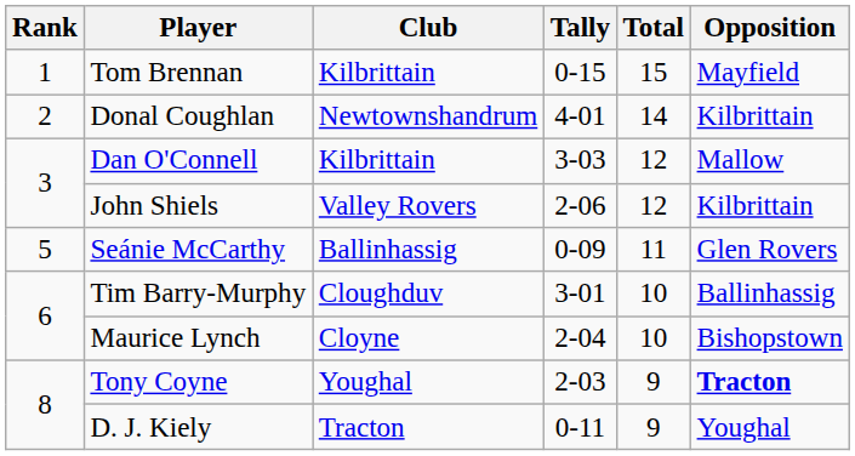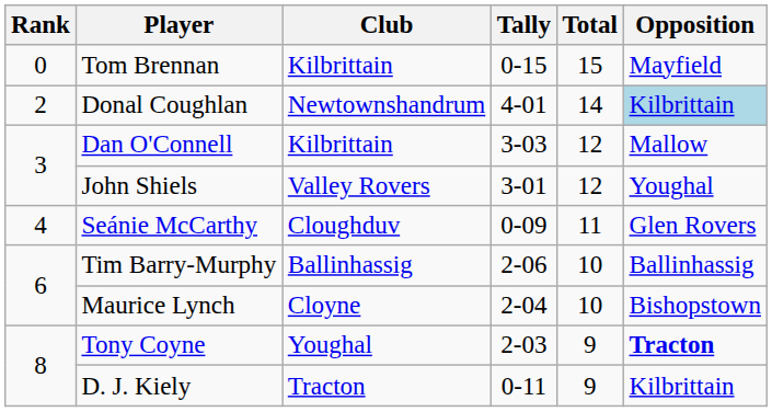Tom Brennan | Rank: 1 -> 0
Donal Coughlan | Opposition: no background -> lightblue background
John Shiels | Tally: 2-06 -> 3-01
John Shiels | Opposition: Kilbrittain -> Youghal
Seánie McCarthy | Rank: 5 -> 4
Seánie McCarthy | Club: Ballinhassig -> Cloughduv
Tim Barry-Murphy | Club: Cloughduv -> Ballinhassig
Tim Barry-Murphy | Tally: 3-01 -> 2-06
D. J. Kiely | Opposition: Youghal -> Kilbrittain
